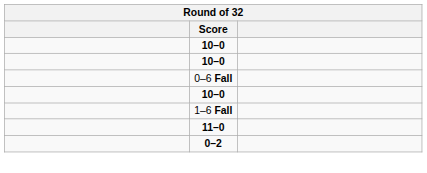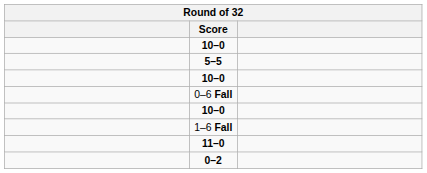+ row: 5–5
